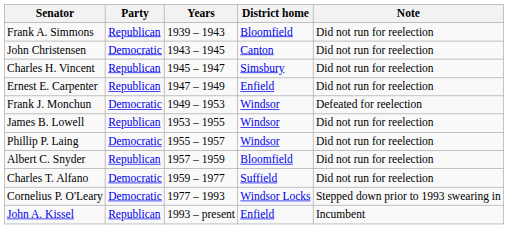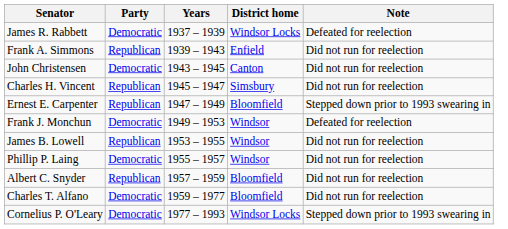+ row: James R. Rabbett | Democratic | 1937 – 1939 | Windsor Locks | Defeated for reelection
Frank A. Simmons | District home: Bloomfield -> Enfield
Ernest E. Carpenter | District home: Enfield -> Bloomfield
Ernest E. Carpenter | Note: Did not run for reelection -> Stepped down prior to 1993 swearing in
Charles T. Alfano | District home: Suffield -> Bloomfield
- row: John A. Kissel | Republican | 1993 – present | Enfield | Incumbent
